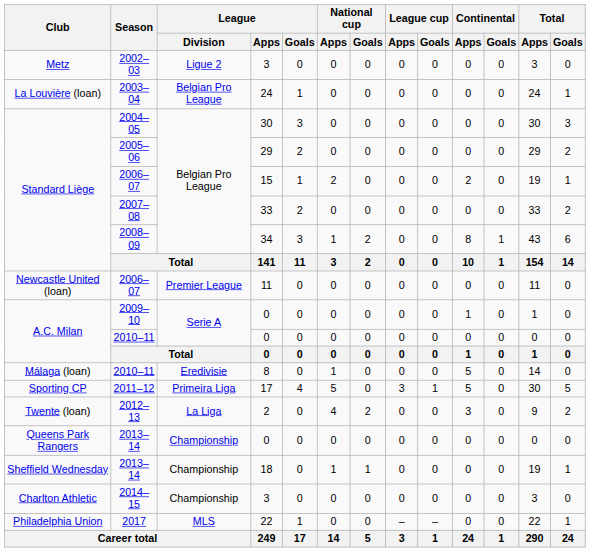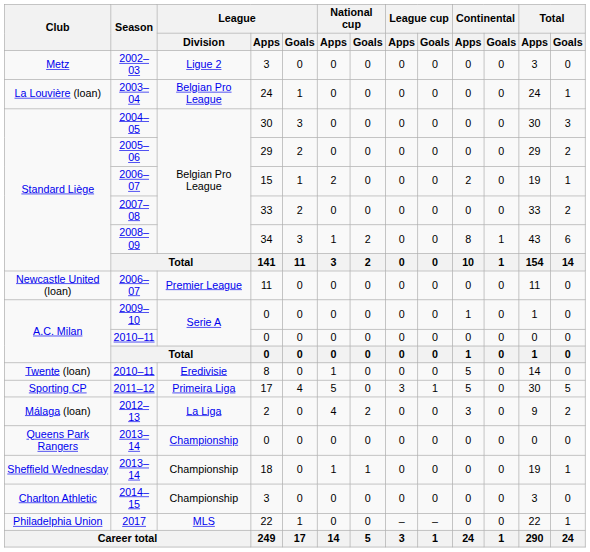2010–11 / 8 | Club: Málaga (loan) -> Twente (loan)
2012–13 | Club: Twente (loan) -> Málaga (loan)
